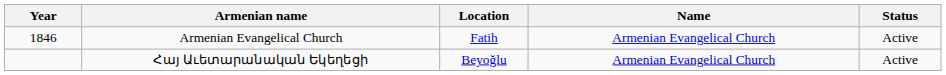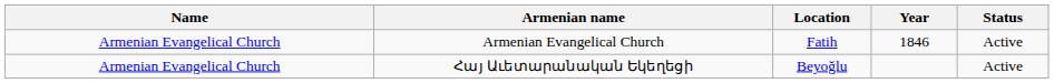columns swapped: Name <-> Year
